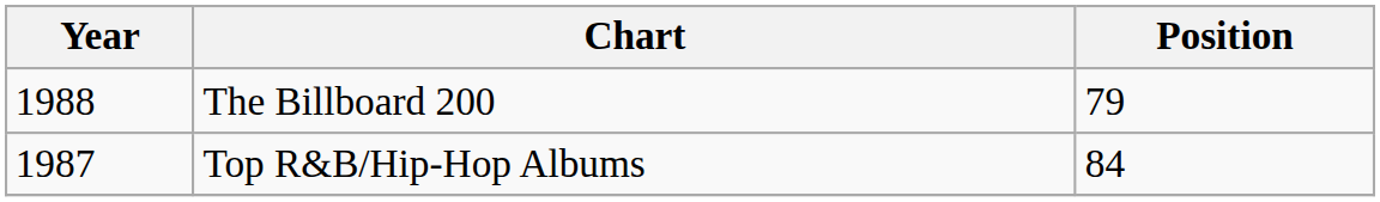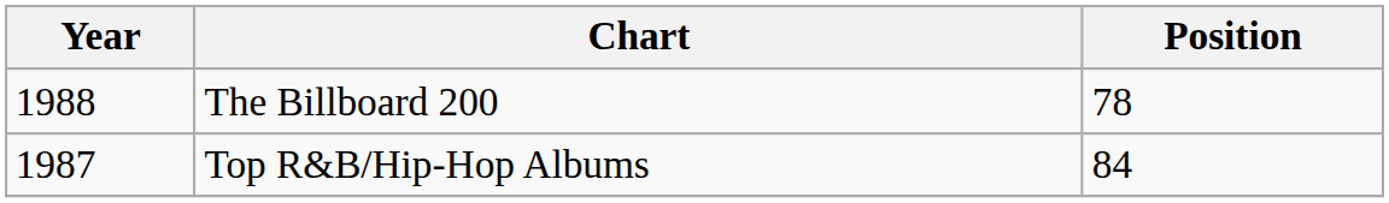The Billboard 200 | Position: 79 -> 78
